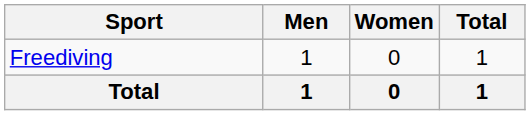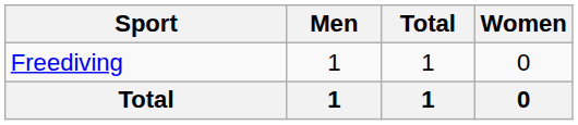columns swapped: Women <-> Total
